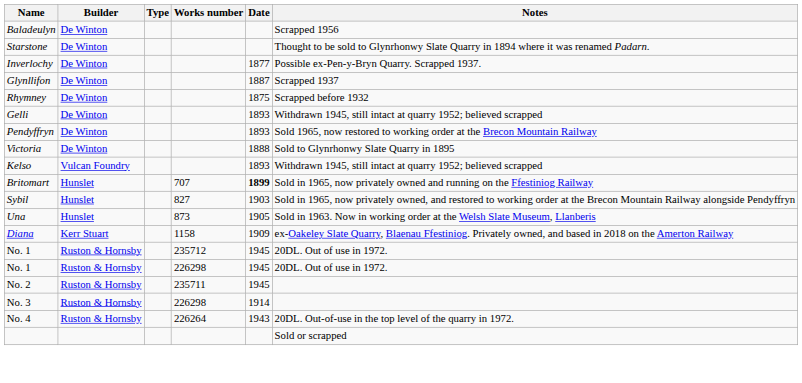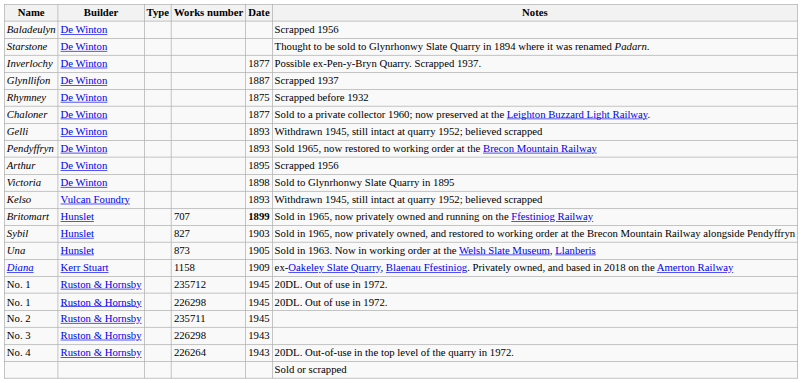+ row: Chaloner | De Winton | 1877 | Sold to a private collector 1960; now preserved at the Leighton Buzzard Light Railway.
+ row: Arthur | De Winton | 1895 | Scrapped 1956
Victoria | Date: 1888 -> 1898
No. 3 | Date: 1914 -> 1943
